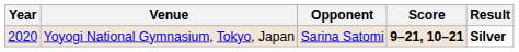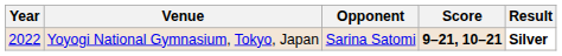Yoyogi National Gymnasium, Tokyo, Japan | Year: 2020 -> 2022
